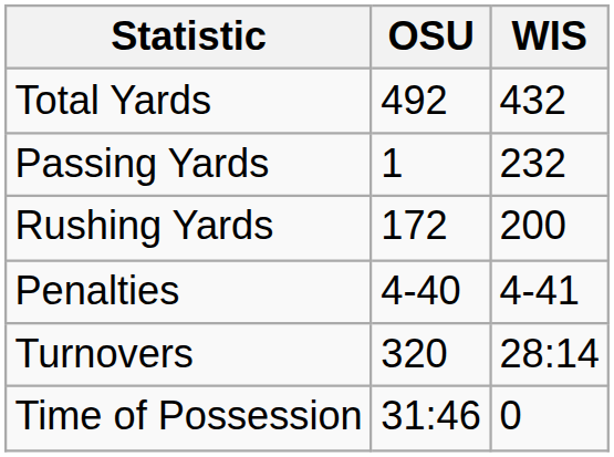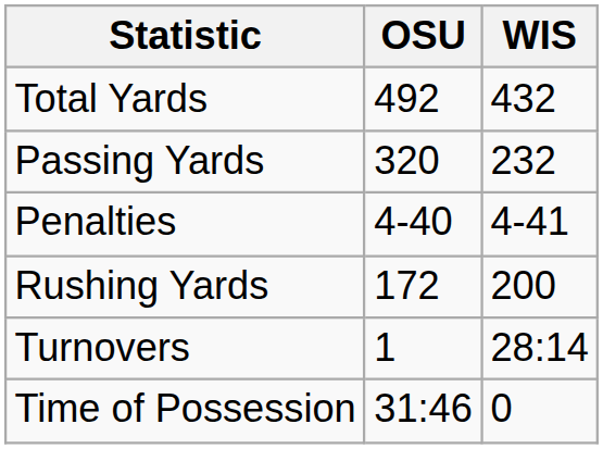Passing Yards | OSU: 1 -> 320
rows swapped: Rushing Yards <-> Penalties
Turnovers | OSU: 320 -> 1
